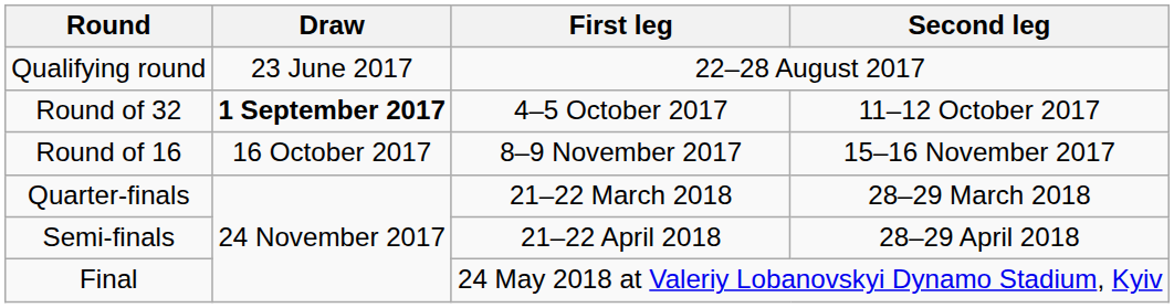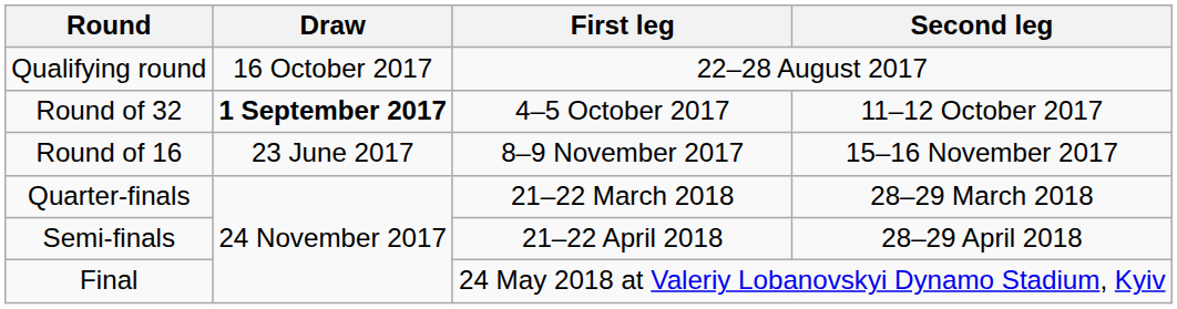Qualifying round | Draw: 23 June 2017 -> 16 October 2017
Round of 16 | Draw: 16 October 2017 -> 23 June 2017
